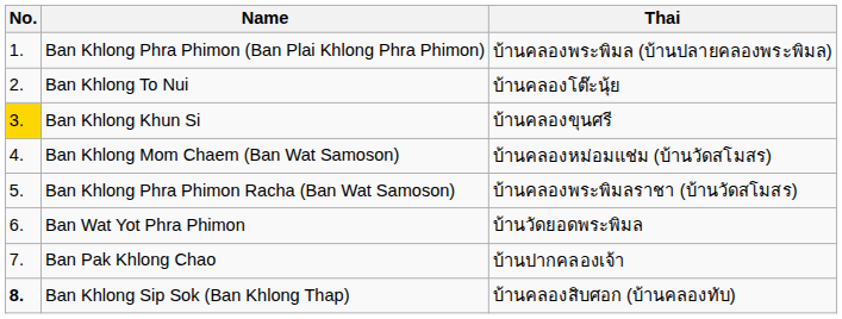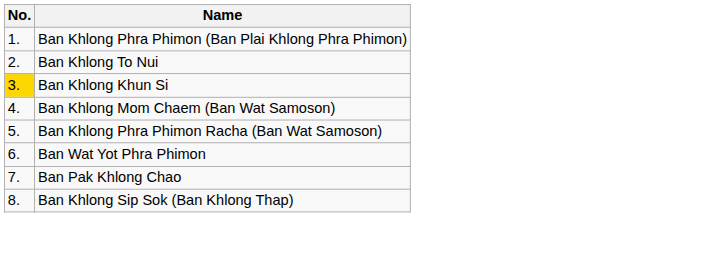- column: Thai | บ้านคลองพระพิมล (บ้านปลายคลองพระพิมล) | บ้านคลองโต๊ะนุ้ย | บ้านคลองขุนศรี | บ้านคลองหม่อมแช่ม (บ้านวัดสโมสร) | บ้านคลองพระพิมลราชา (บ้านวัดสโมสร) | บ้านวัดยอดพระพิมล | บ้านปากคลองเจ้า | บ้านคลองสิบศอก (บ้านคลองทับ)
Ban Khlong Sip Sok (Ban Khlong Thap) | No.: bold -> normal
